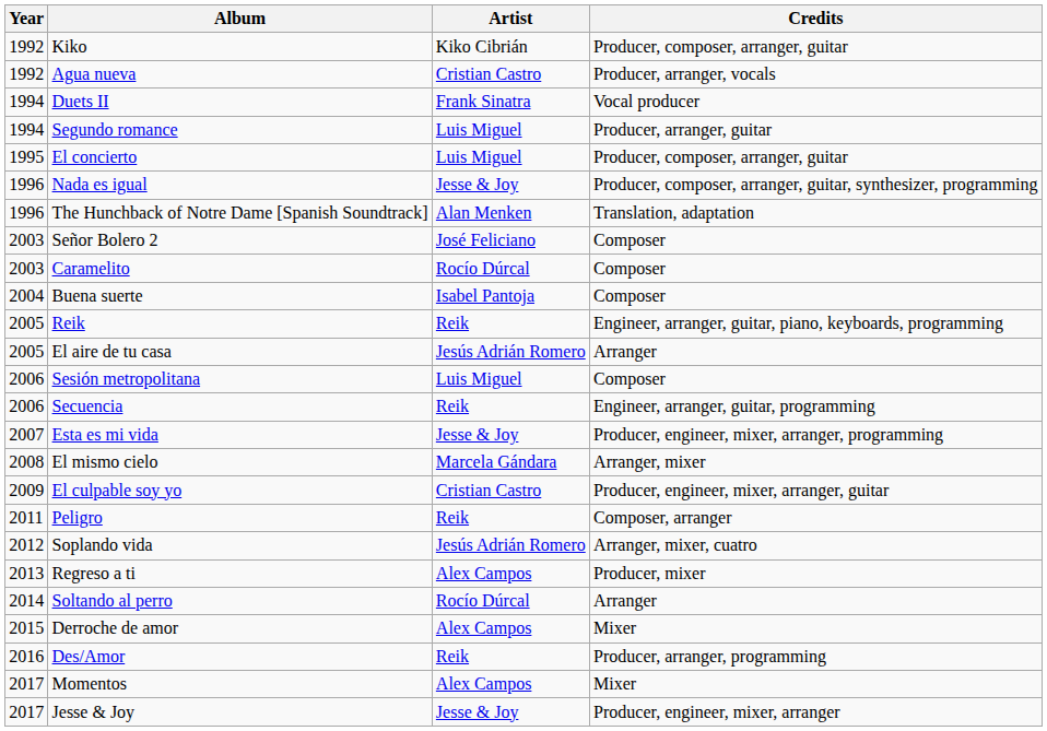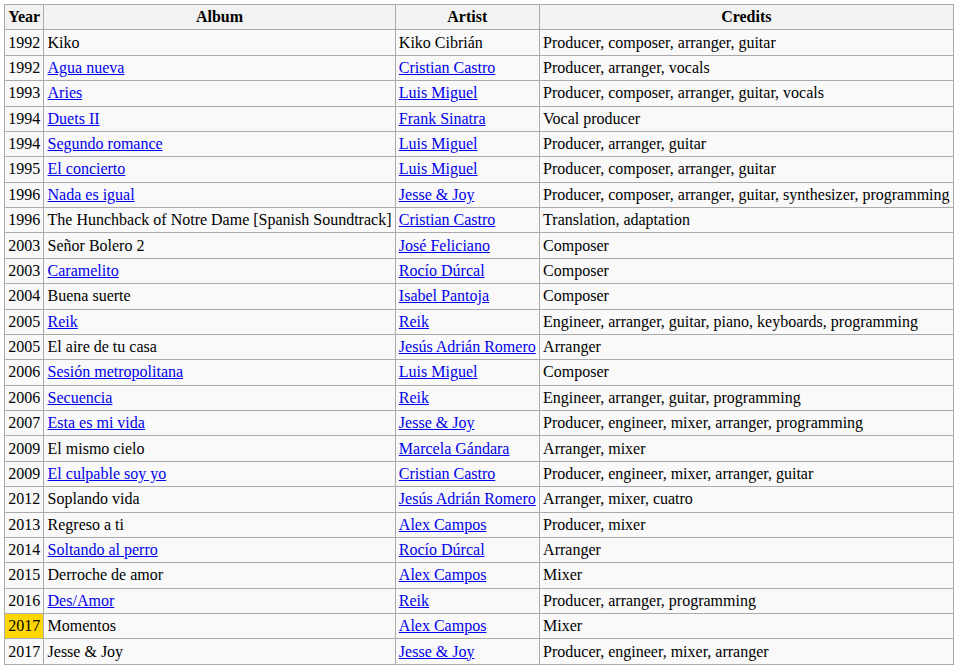+ row: 1993 | Aries | Luis Miguel | Producer, composer, arranger, guitar, vocals
The Hunchback of Notre Dame [Spanish Soundtrack] | Artist: Alan Menken -> Cristian Castro
El mismo cielo | Year: 2008 -> 2009
- row: 2011 | Peligro | Reik | Composer, arranger
Momentos | Year: no background -> gold background
